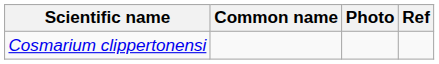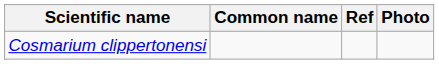columns swapped: Photo <-> Ref
